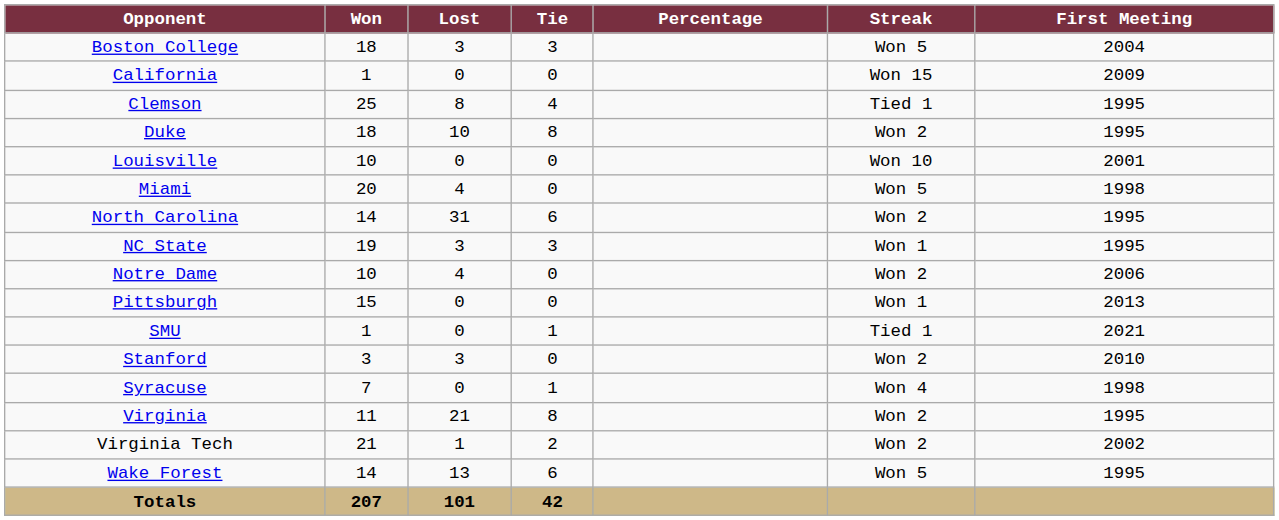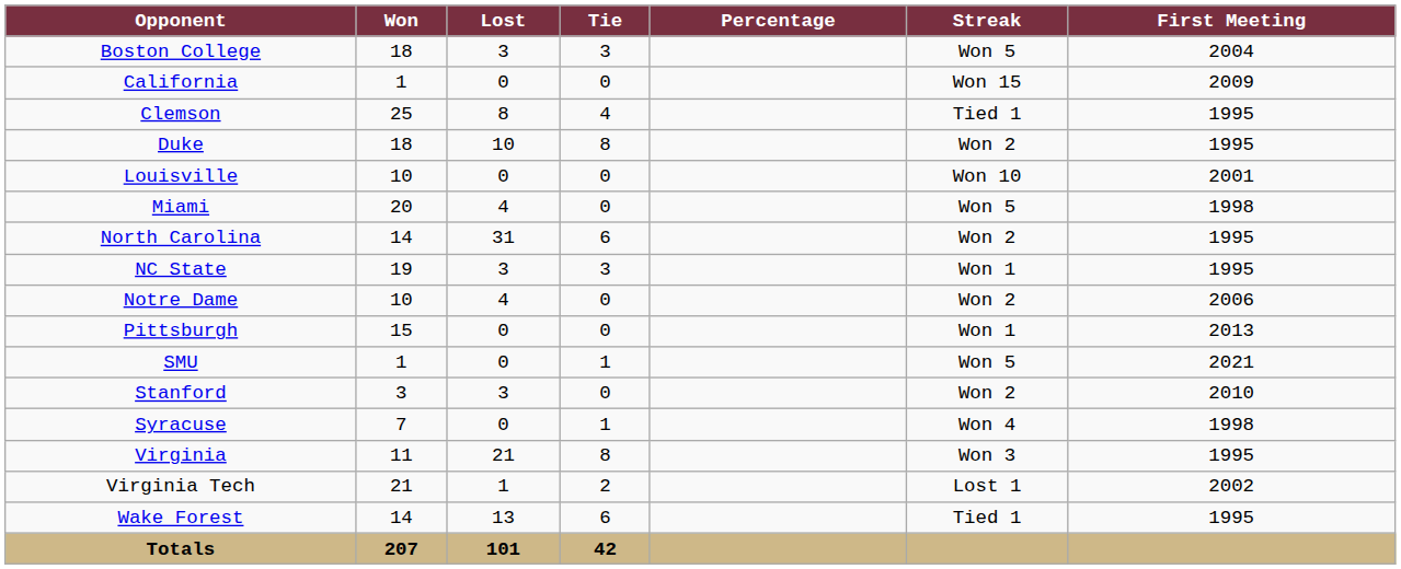SMU | Streak: Tied 1 -> Won 5
Virginia | Streak: Won 2 -> Won 3
Virginia Tech | Streak: Won 2 -> Lost 1
Wake Forest | Streak: Won 5 -> Tied 1
